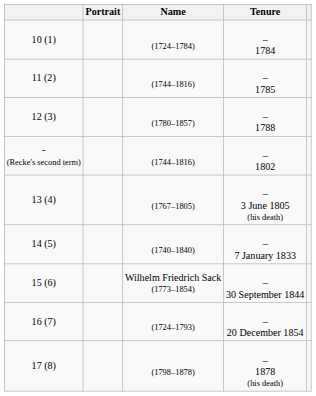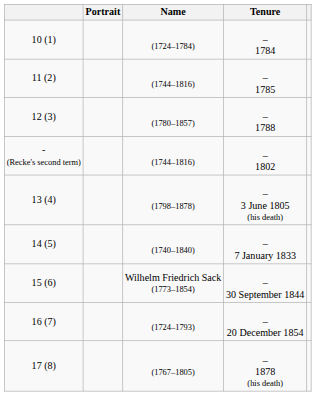– 3 June 1805 (his death) | Name: (1767–1805) -> (1798–1878)
– 1878 (his death) | Name: (1798–1878) -> (1767–1805)
